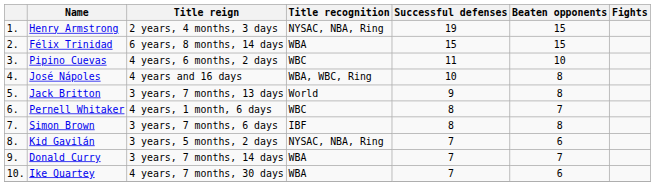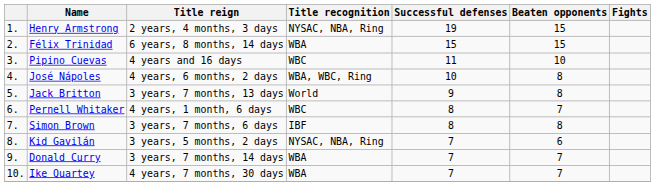Pipino Cuevas | Title reign: 4 years, 6 months, 2 days -> 4 years and 16 days
José Nápoles | Title reign: 4 years and 16 days -> 4 years, 6 months, 2 days
Ike Quartey | Beaten opponents: 6 -> 7
